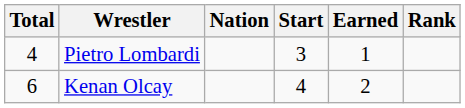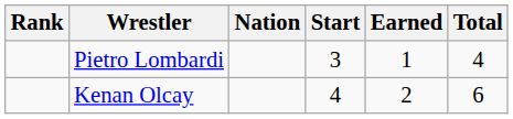columns swapped: Rank <-> Total
